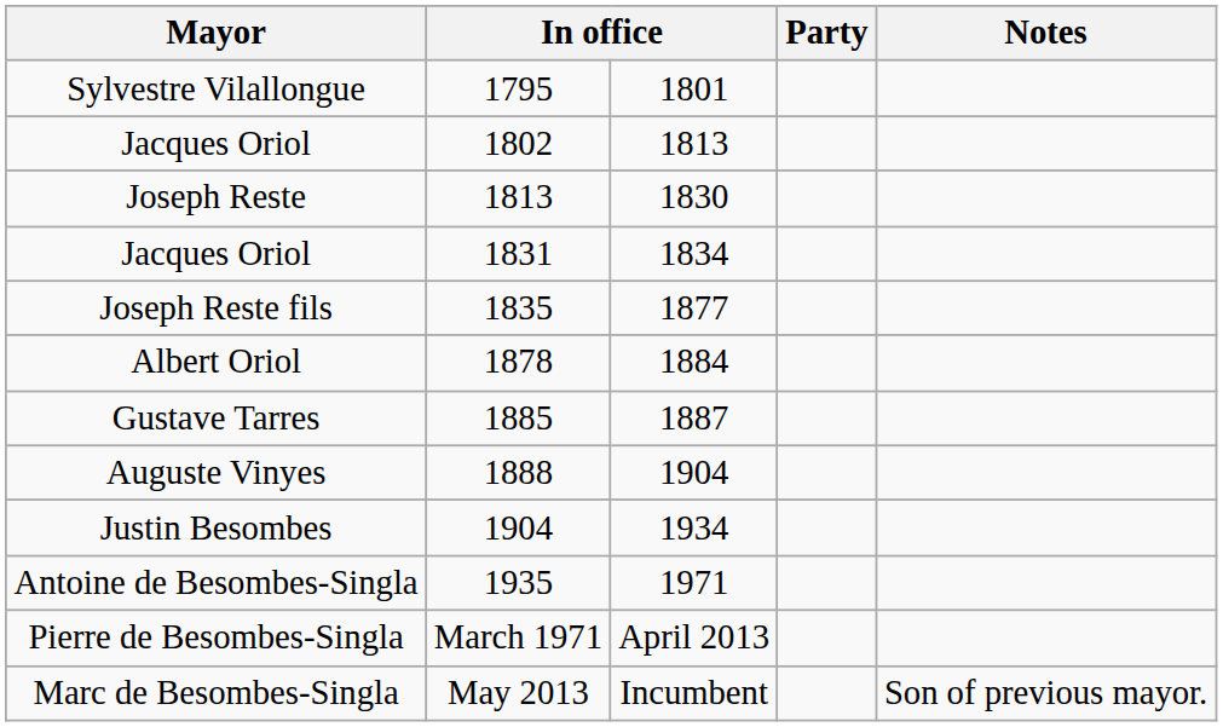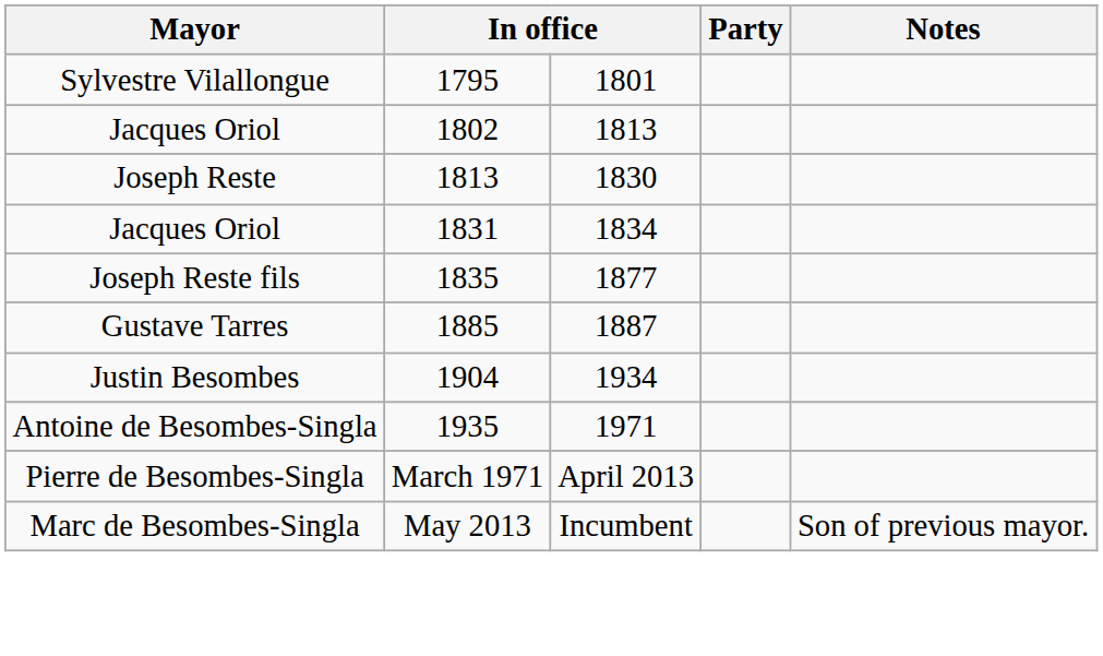- row: Albert Oriol | 1878 | 1884
- row: Auguste Vinyes | 1888 | 1904
